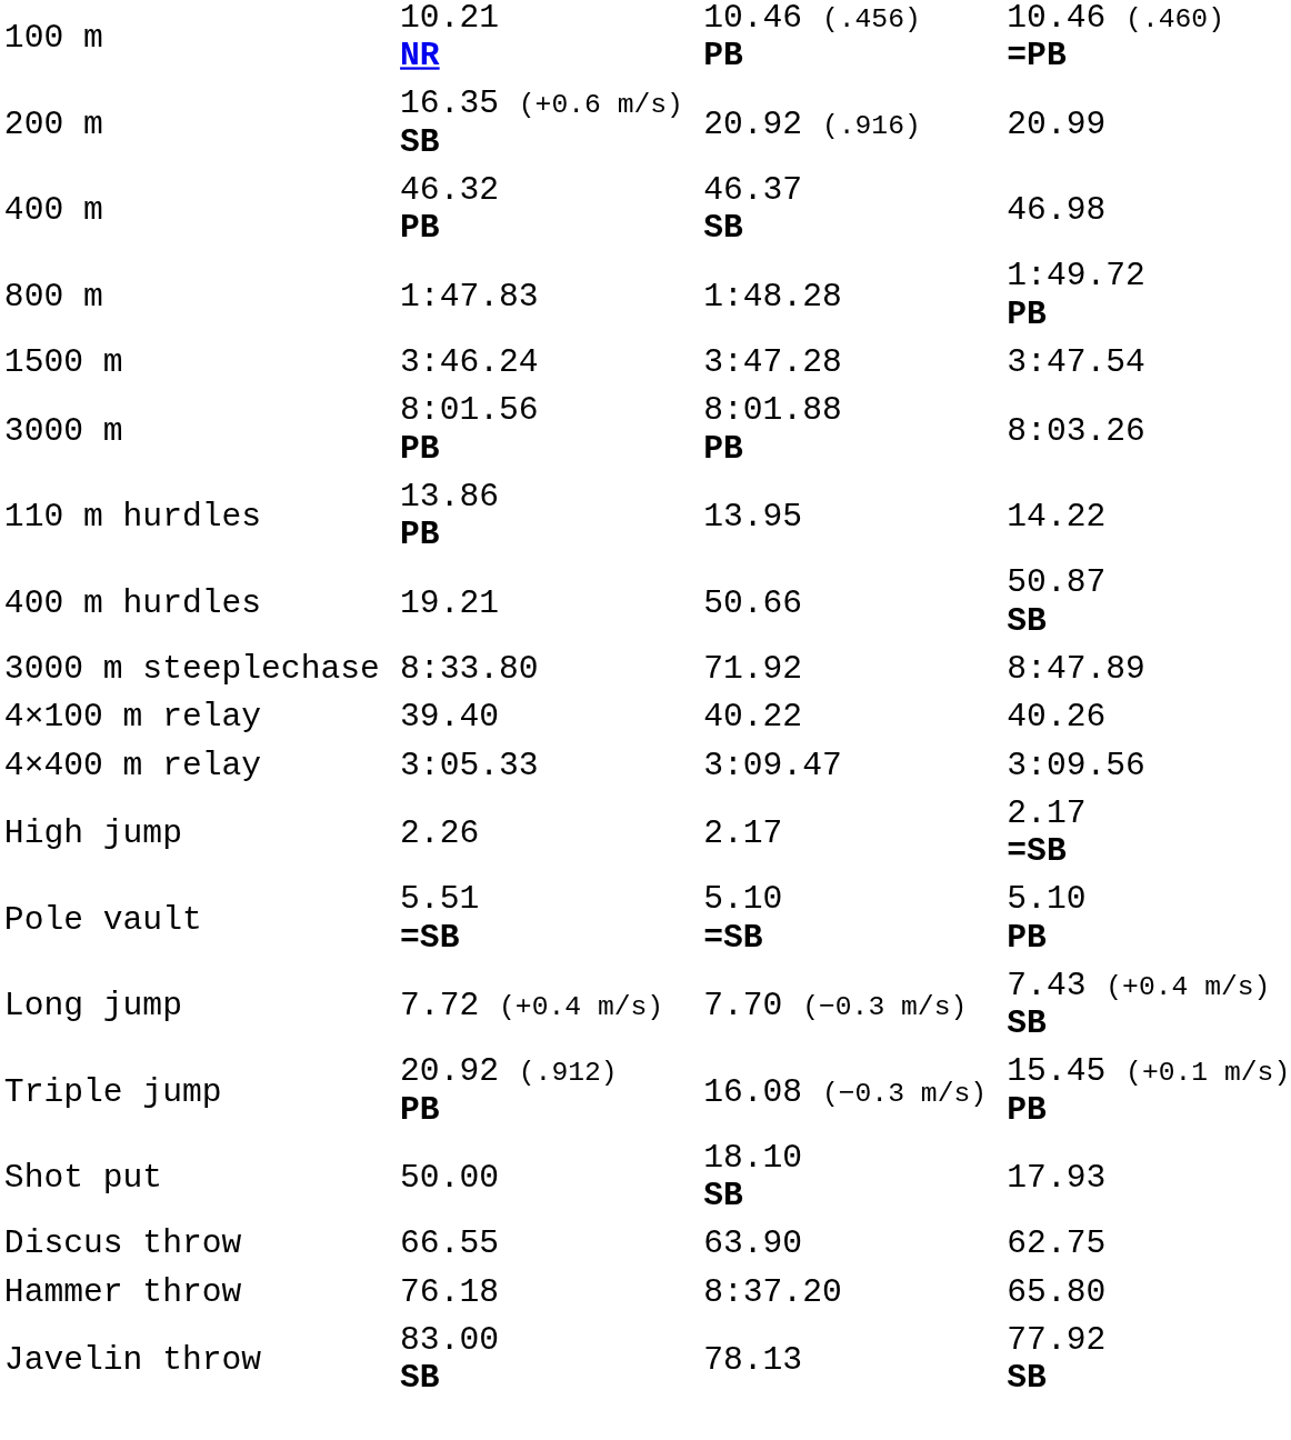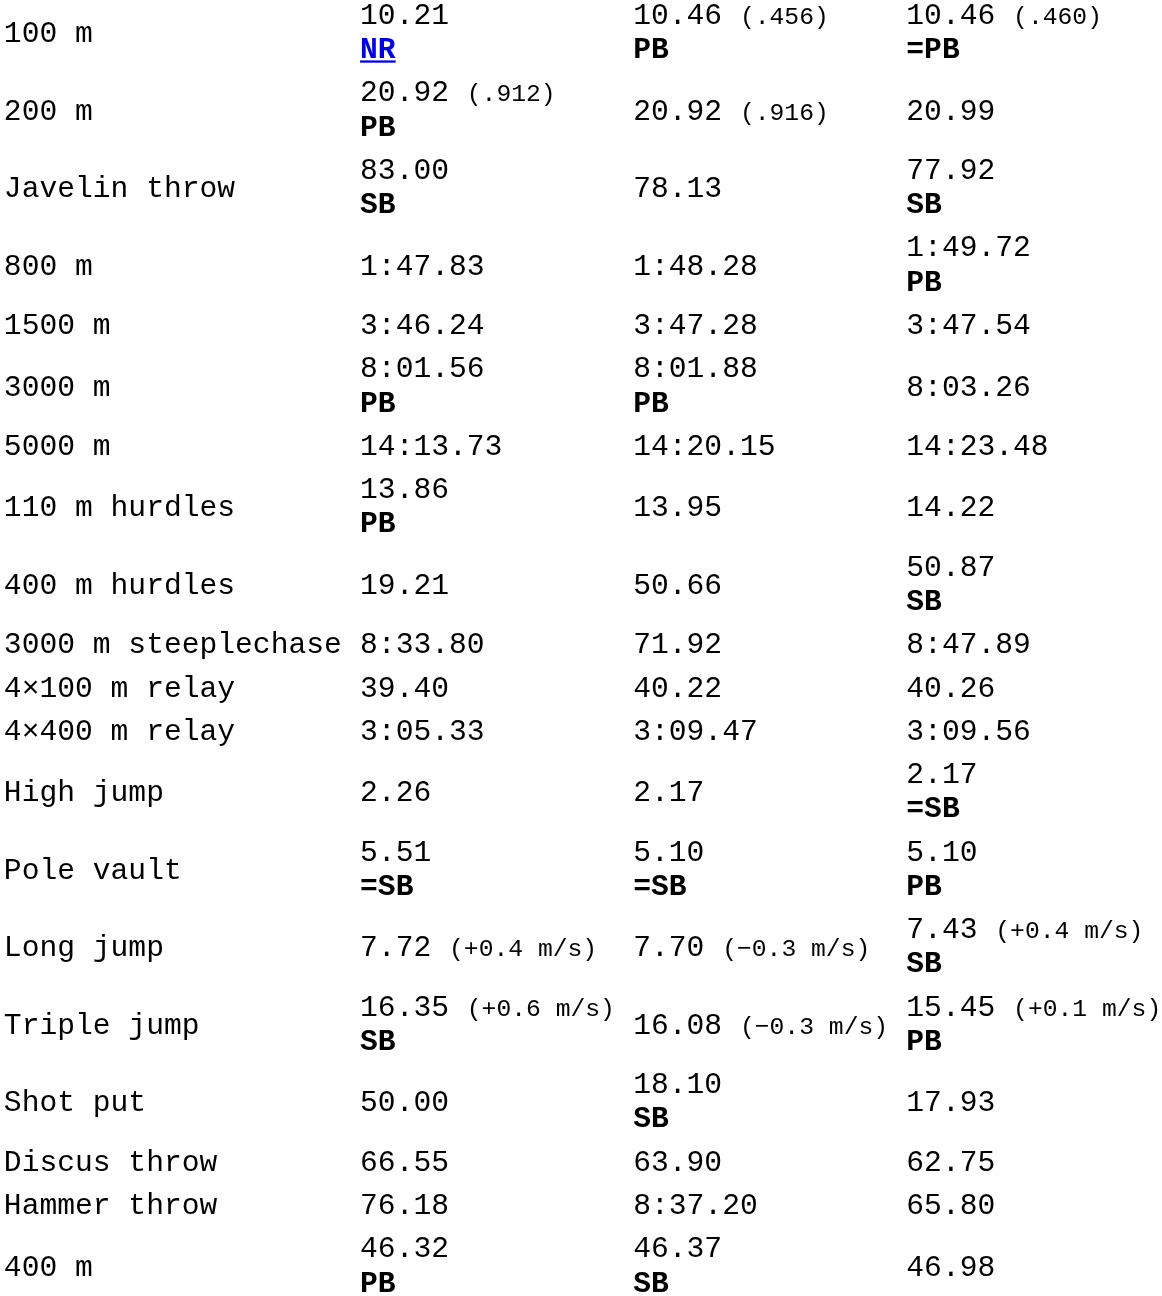200 m | column 3: 16.35 (+0.6 m/s) SB -> 20.92 (.912) PB
rows swapped: 400 m <-> Javelin throw
+ row: 5000 m | 14:13.73 | 14:20.15 | 14:23.48
Triple jump | column 3: 20.92 (.912) PB -> 16.35 (+0.6 m/s) SB
